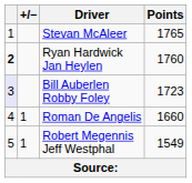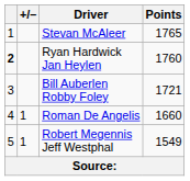Bill Auberlen Robby Foley | column 1: lavender background -> no background
Bill Auberlen Robby Foley | Points: 1723 -> 1721
